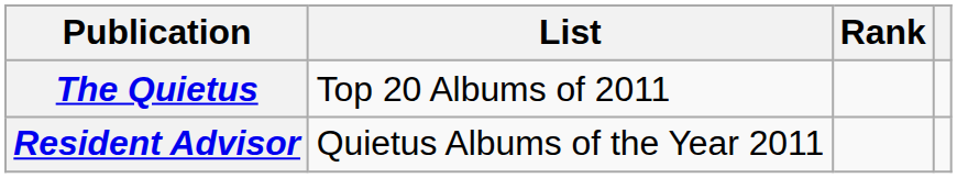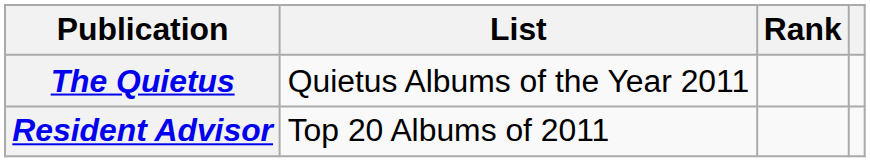The Quietus | List: Top 20 Albums of 2011 -> Quietus Albums of the Year 2011
Resident Advisor | List: Quietus Albums of the Year 2011 -> Top 20 Albums of 2011
